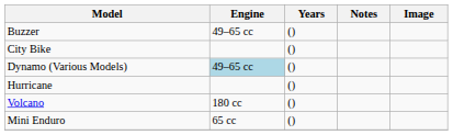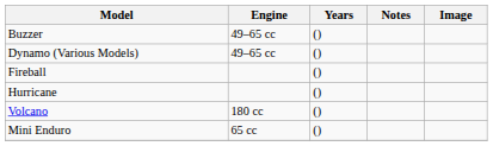- row: City Bike | ()
Dynamo (Various Models) | Engine: lightblue background -> no background
+ row: Fireball | ()
